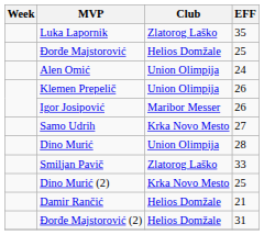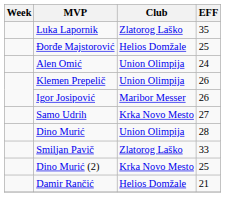- row: Đorđe Majstorović (2) | Helios Domžale | 31
